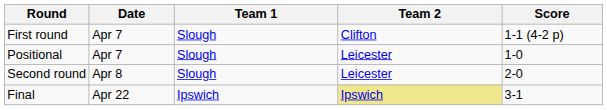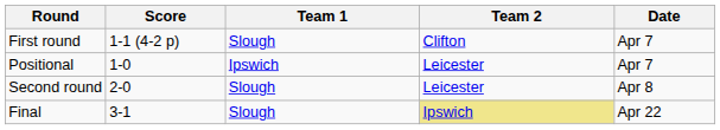columns swapped: Date <-> Score
Positional | Team 1: Slough -> Ipswich
Final | Team 1: Ipswich -> Slough
